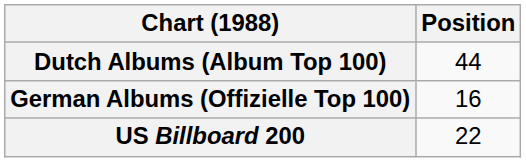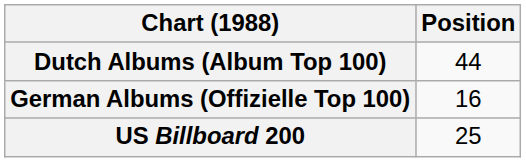US Billboard 200 | Position: 22 -> 25
